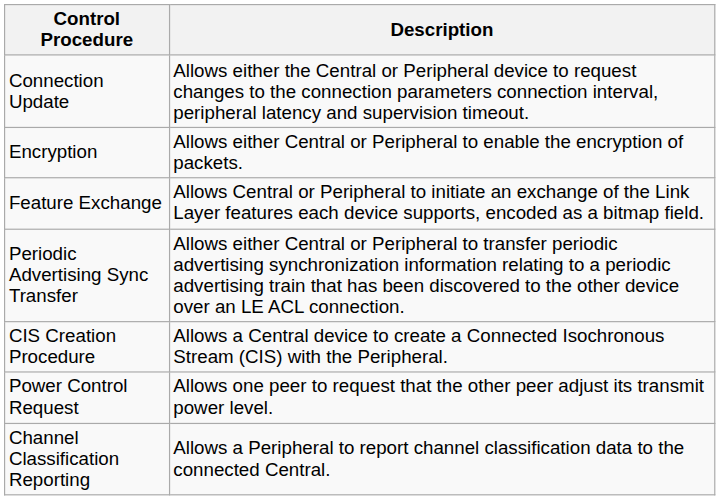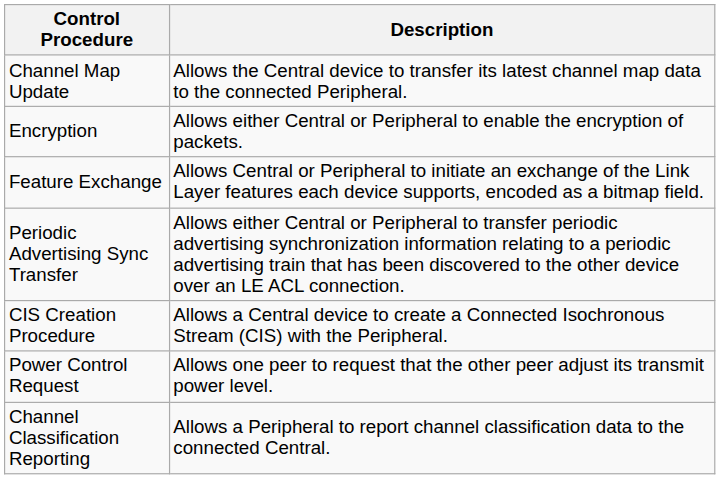- row: Connection Update | Allows either the Central or Peripheral device to request changes to the connection parameters connection interval, peripheral latency and supervision timeout.
+ row: Channel Map Update | Allows the Central device to transfer its latest channel map data to the connected Peripheral.
